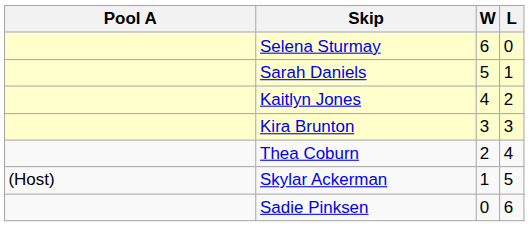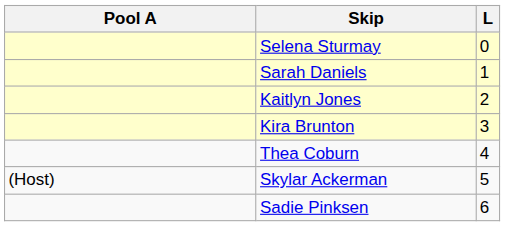- column: W | 6 | 5 | 4 | 3 | 2 | 1 | 0
